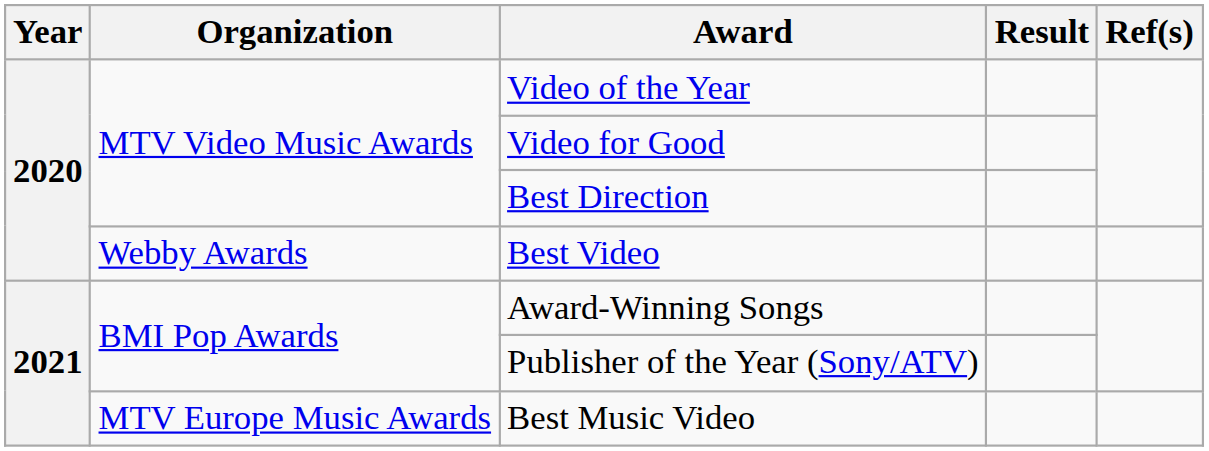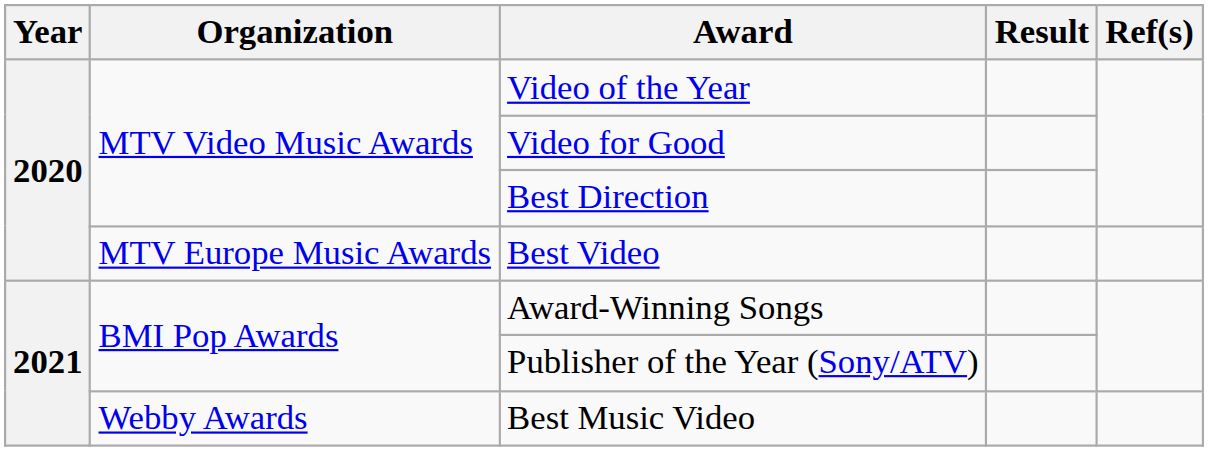Best Video | Organization: Webby Awards -> MTV Europe Music Awards
Best Music Video | Organization: MTV Europe Music Awards -> Webby Awards
